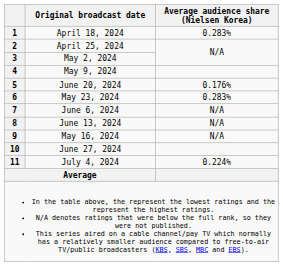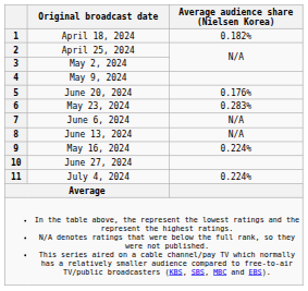1 | Average audience share (Nielsen Korea): 0.283% -> 0.182%
9 | Average audience share (Nielsen Korea): N/A -> 0.224%
